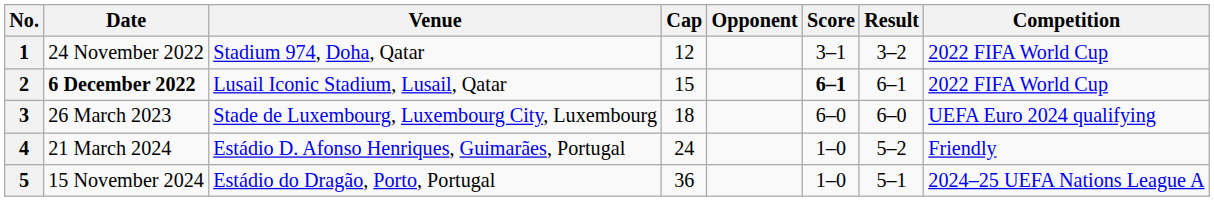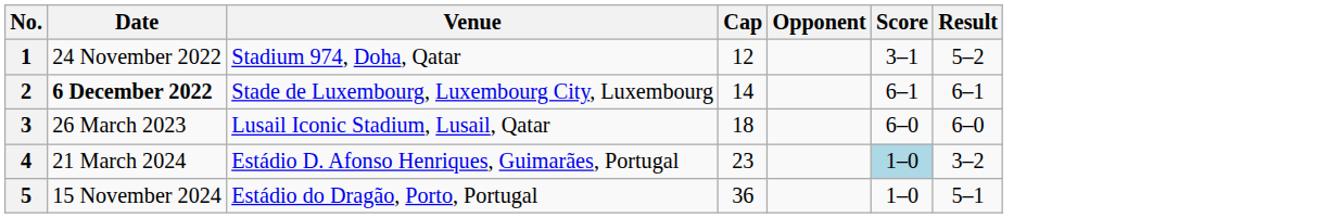- column: Competition | 2022 FIFA World Cup | 2022 FIFA World Cup | UEFA Euro 2024 qualifying | Friendly | 2024–25 UEFA Nations League A
1 | Result: 3–2 -> 5–2
2 | Venue: Lusail Iconic Stadium, Lusail, Qatar -> Stade de Luxembourg, Luxembourg City, Luxembourg
2 | Cap: 15 -> 14
2 | Score: bold -> normal
3 | Venue: Stade de Luxembourg, Luxembourg City, Luxembourg -> Lusail Iconic Stadium, Lusail, Qatar
4 | Cap: 24 -> 23
4 | Score: no background -> lightblue background
4 | Result: 5–2 -> 3–2
